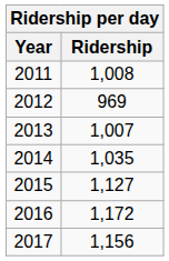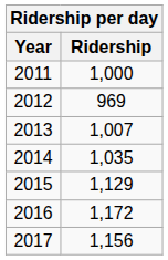2011 | Ridership: 1,008 -> 1,000
2015 | Ridership: 1,127 -> 1,129
